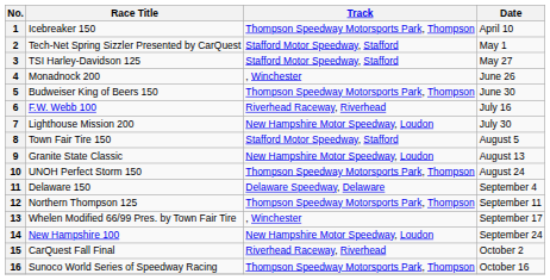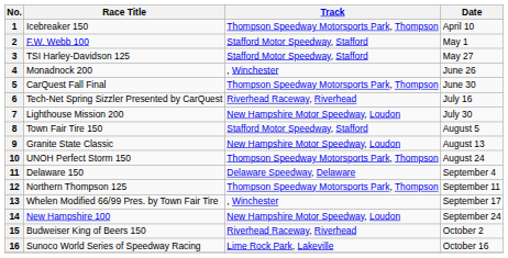2 | Race Title: Tech-Net Spring Sizzler Presented by CarQuest -> F.W. Webb 100
5 | Race Title: Budweiser King of Beers 150 -> CarQuest Fall Final
6 | Race Title: F.W. Webb 100 -> Tech-Net Spring Sizzler Presented by CarQuest
15 | Race Title: CarQuest Fall Final -> Budweiser King of Beers 150
16 | Track: Thompson Speedway Motorsports Park, Thompson -> Lime Rock Park, Lakeville
